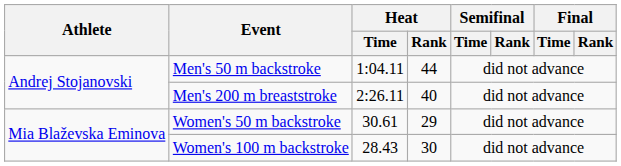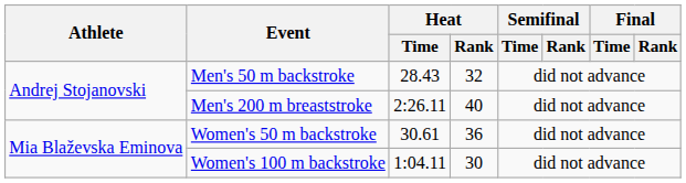Men's 50 m backstroke | Heat / Time: 1:04.11 -> 28.43
Men's 50 m backstroke | Heat / Rank: 44 -> 32
Women's 50 m backstroke | Heat / Rank: 29 -> 36
Women's 100 m backstroke | Heat / Time: 28.43 -> 1:04.11
